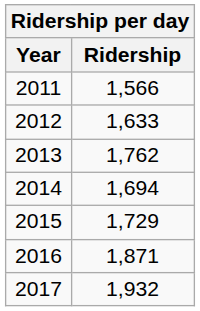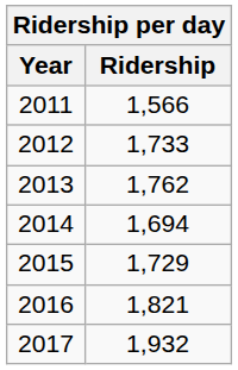2012 | Ridership: 1,633 -> 1,733
2016 | Ridership: 1,871 -> 1,821
